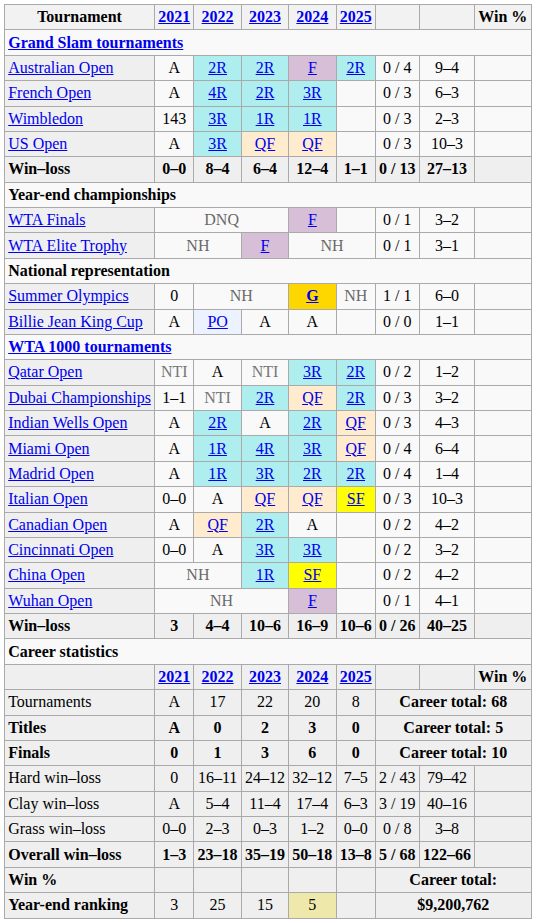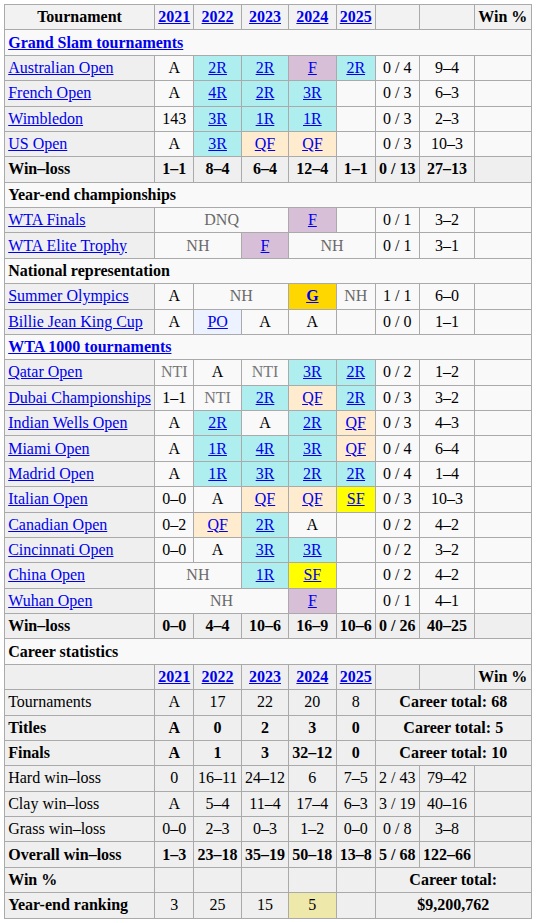Win–loss / 8–4 | 2021: 0–0 -> 1–1
Summer Olympics | 2021: 0 -> A
Canadian Open | 2021: A -> 0–2
Win–loss / 4–4 | 2021: 3 -> 0–0
Finals | 2021: 0 -> A
Finals | 2024: 6 -> 32–12
Hard win–loss | 2024: 32–12 -> 6
